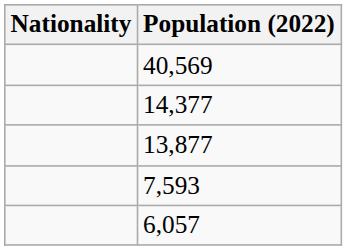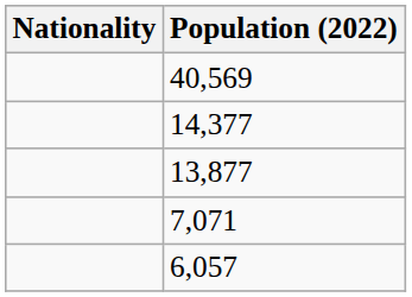- row: 7,593
+ row: 7,071
